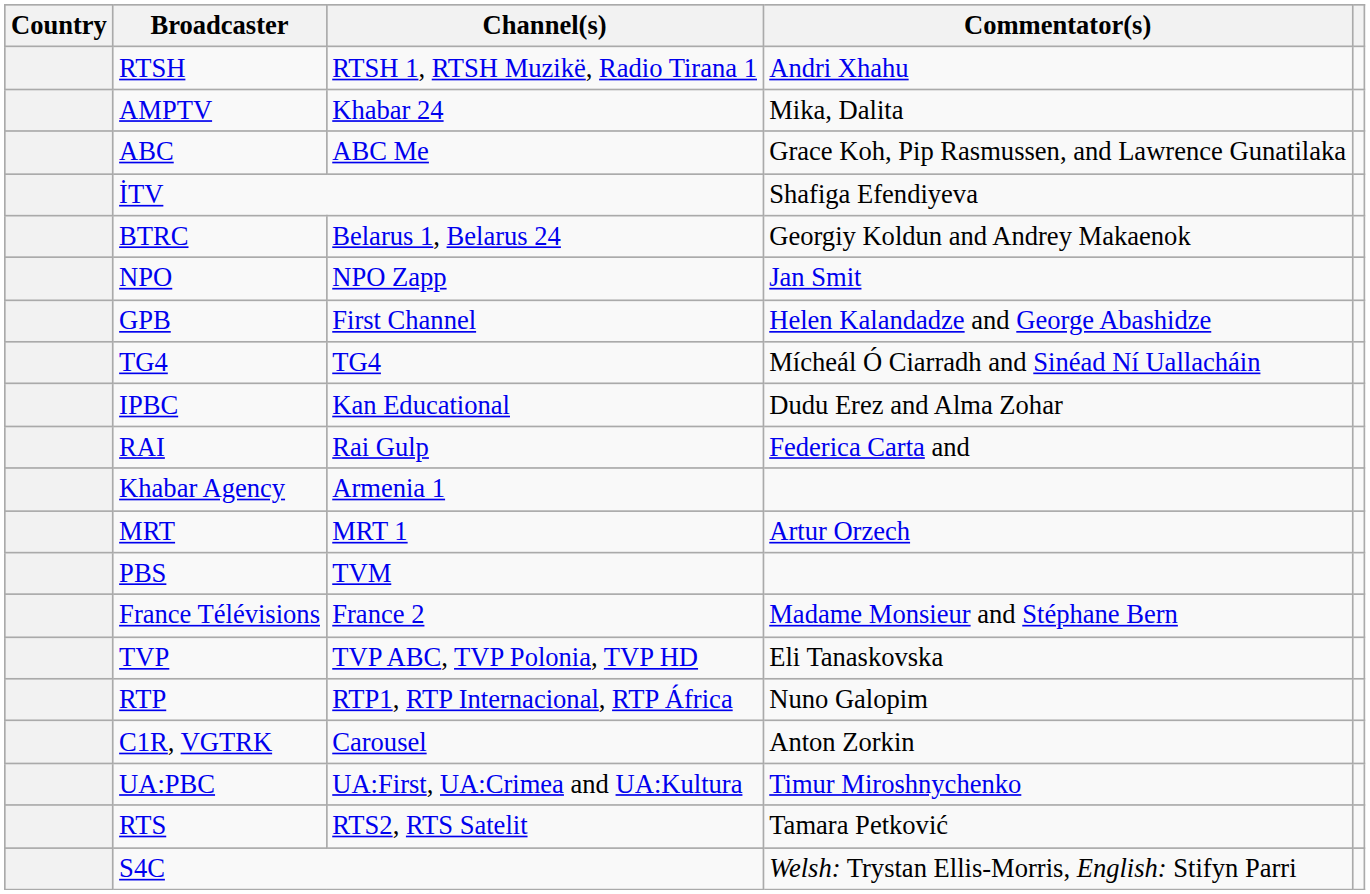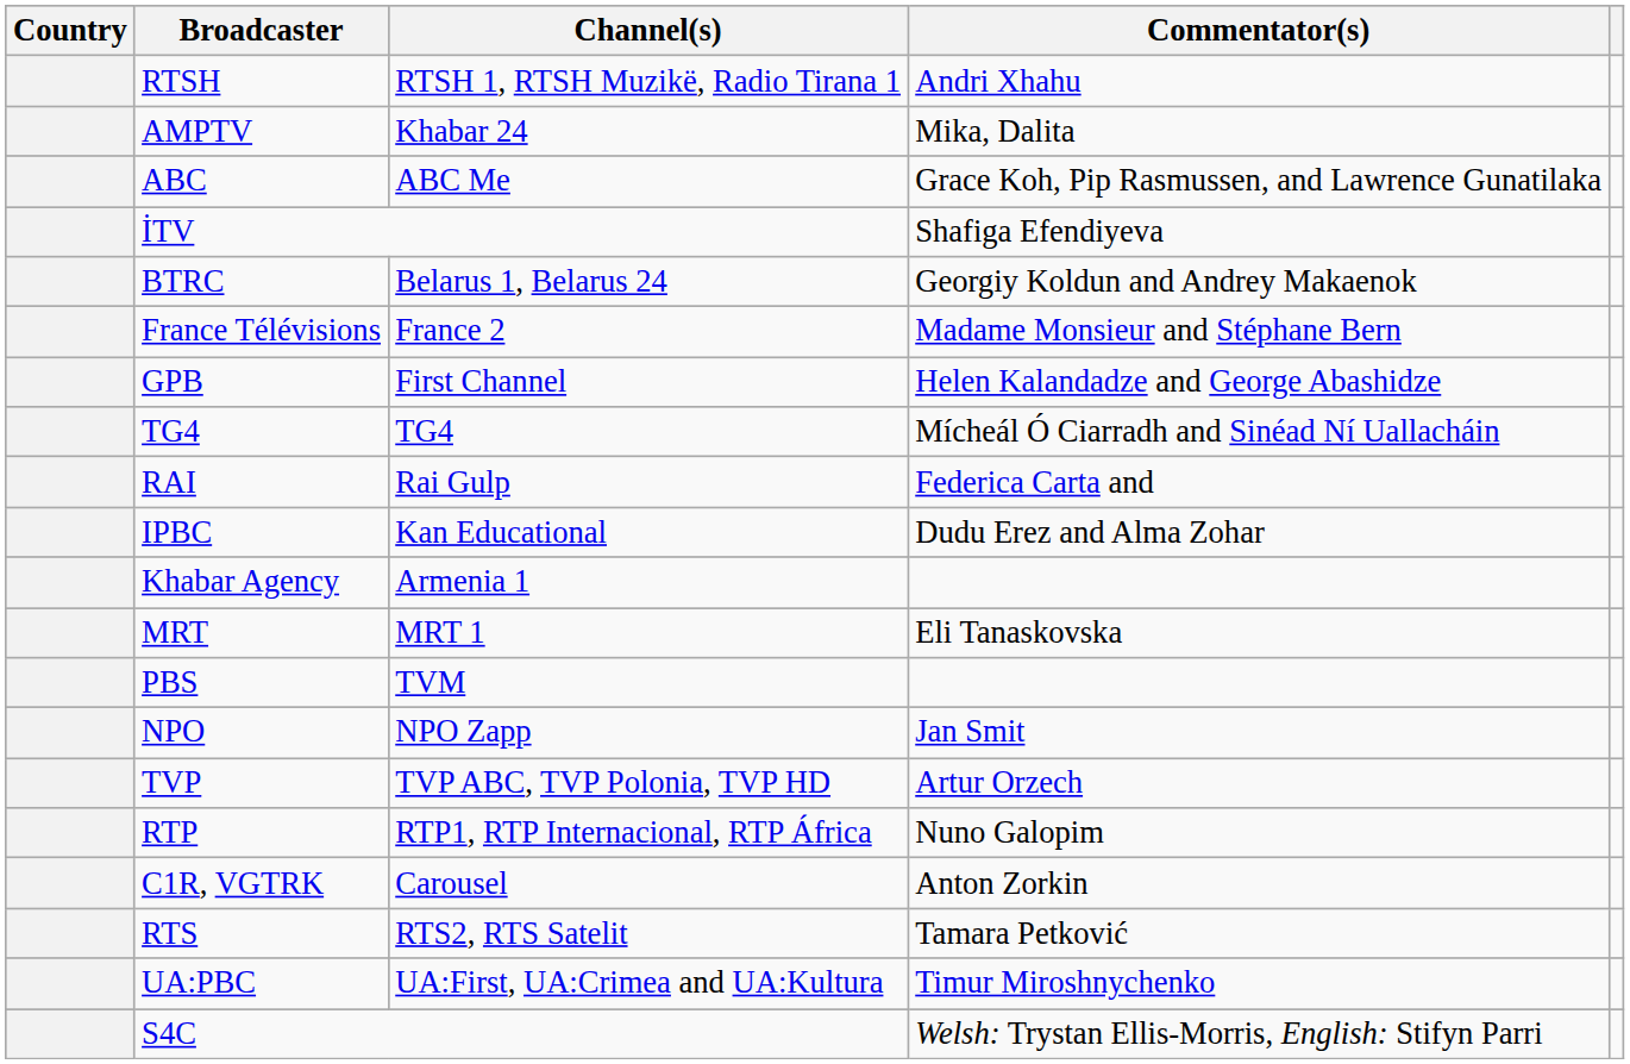rows swapped: France Télévisions <-> NPO
rows swapped: IPBC <-> RAI
MRT | Commentator(s): Artur Orzech -> Eli Tanaskovska
TVP | Commentator(s): Eli Tanaskovska -> Artur Orzech
rows swapped: RTS <-> UA:PBC
